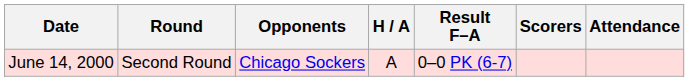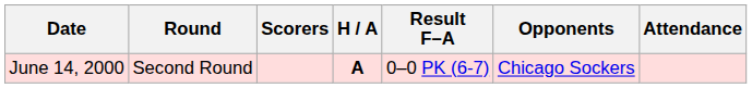columns swapped: Opponents <-> Scorers
June 14, 2000 | H / A: normal -> bold
